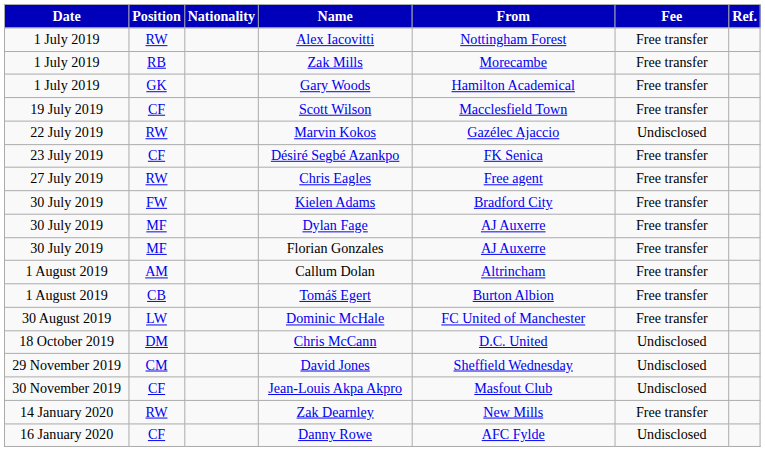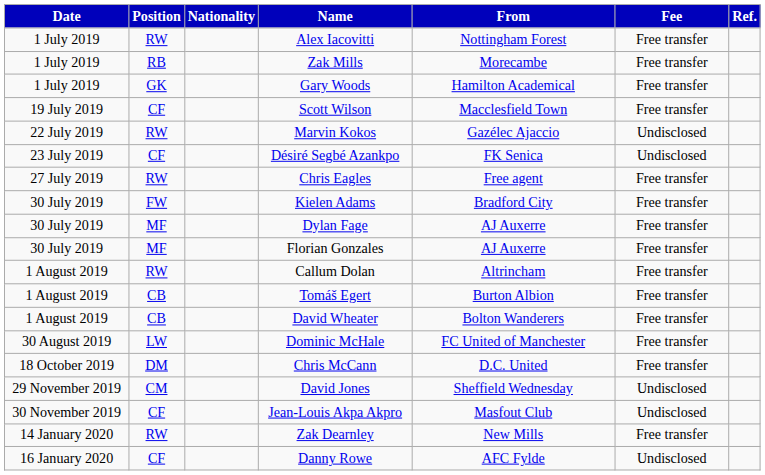Désiré Segbé Azankpo | Fee: Free transfer -> Undisclosed
Callum Dolan | Position: AM -> RW
+ row: 1 August 2019 | CB | David Wheater | Bolton Wanderers | Free transfer
Chris McCann | Fee: Undisclosed -> Free transfer
